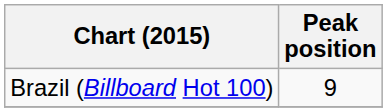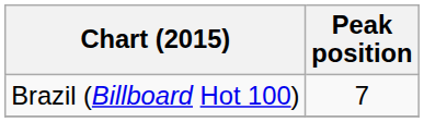Brazil (Billboard Hot 100) | Peak position: 9 -> 7
